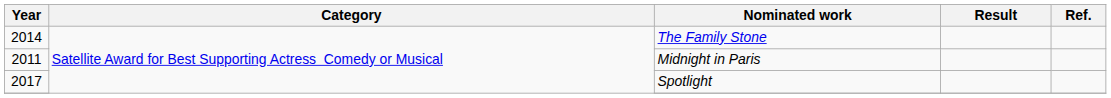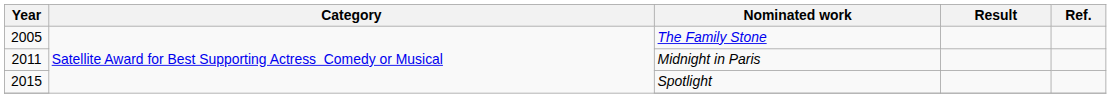The Family Stone | Year: 2014 -> 2005
Spotlight | Year: 2017 -> 2015
